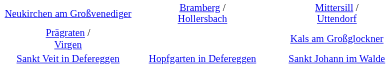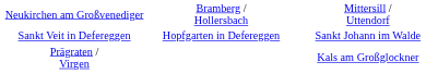rows swapped: Prägraten / Virgen <-> Sankt Veit in Defereggen
